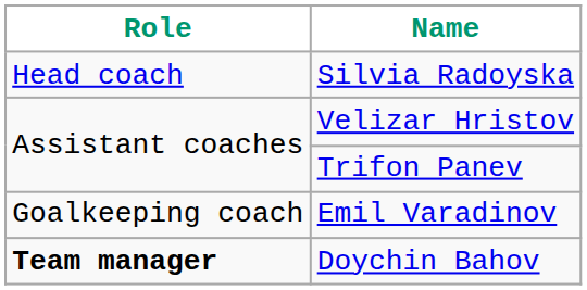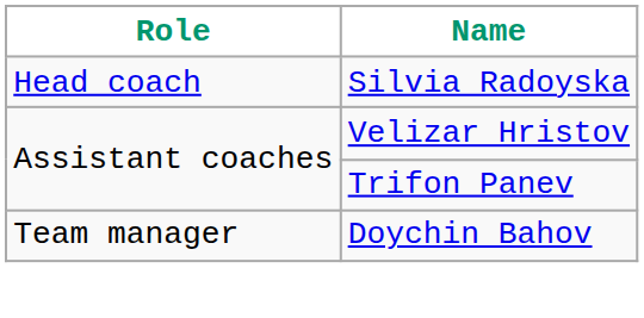- row: Goalkeeping coach | Emil Varadinov
Doychin Bahov | Role: bold -> normal
